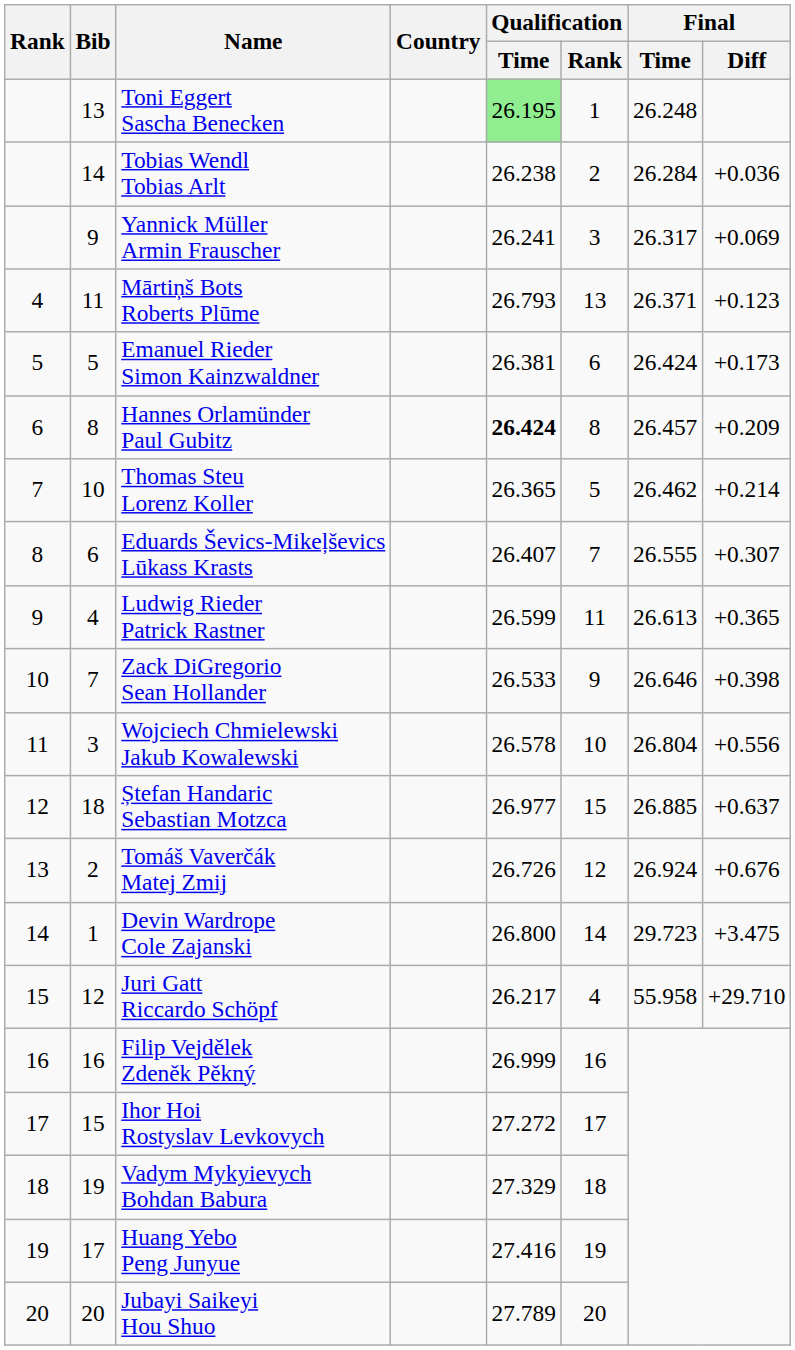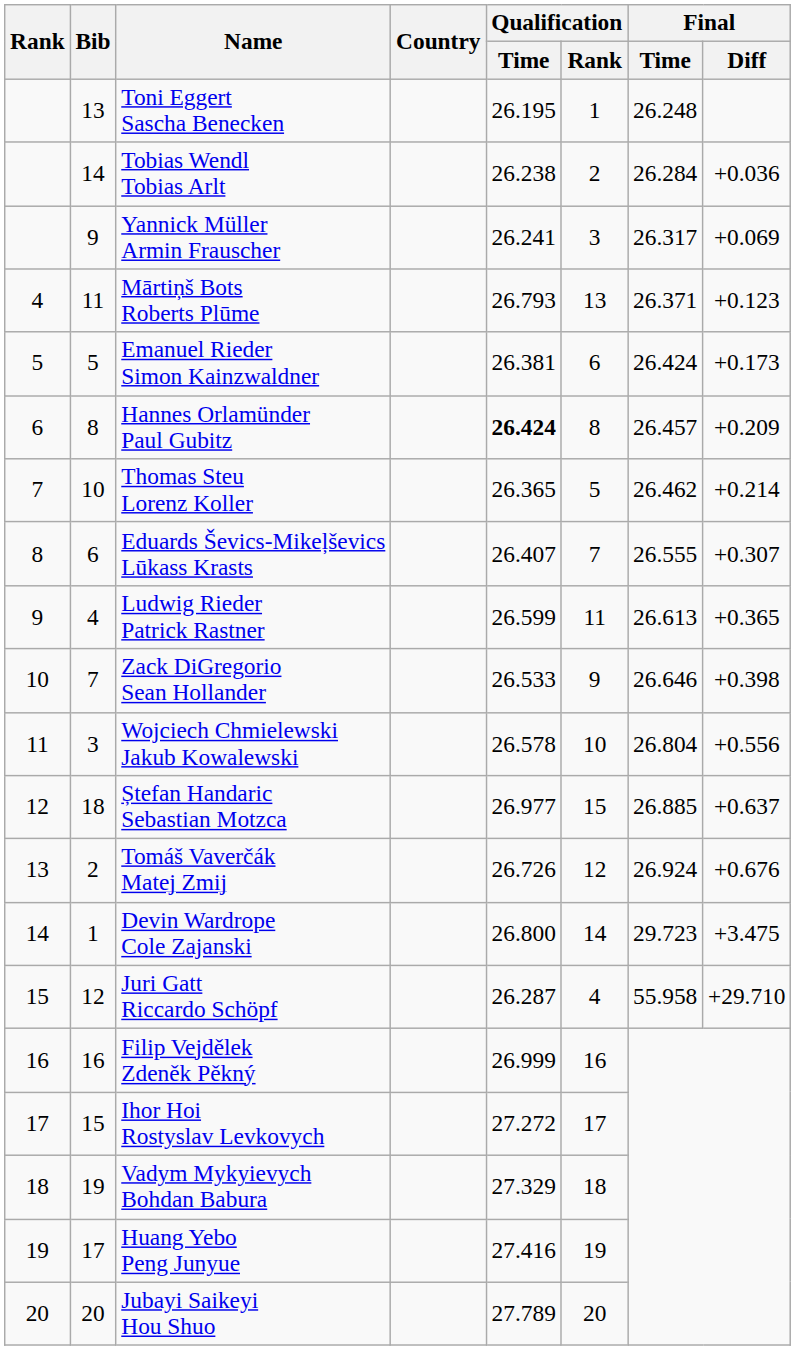Toni Eggert Sascha Benecken | Qualification / Time: lightgreen background -> no background
Juri Gatt Riccardo Schöpf | Qualification / Time: 26.217 -> 26.287
